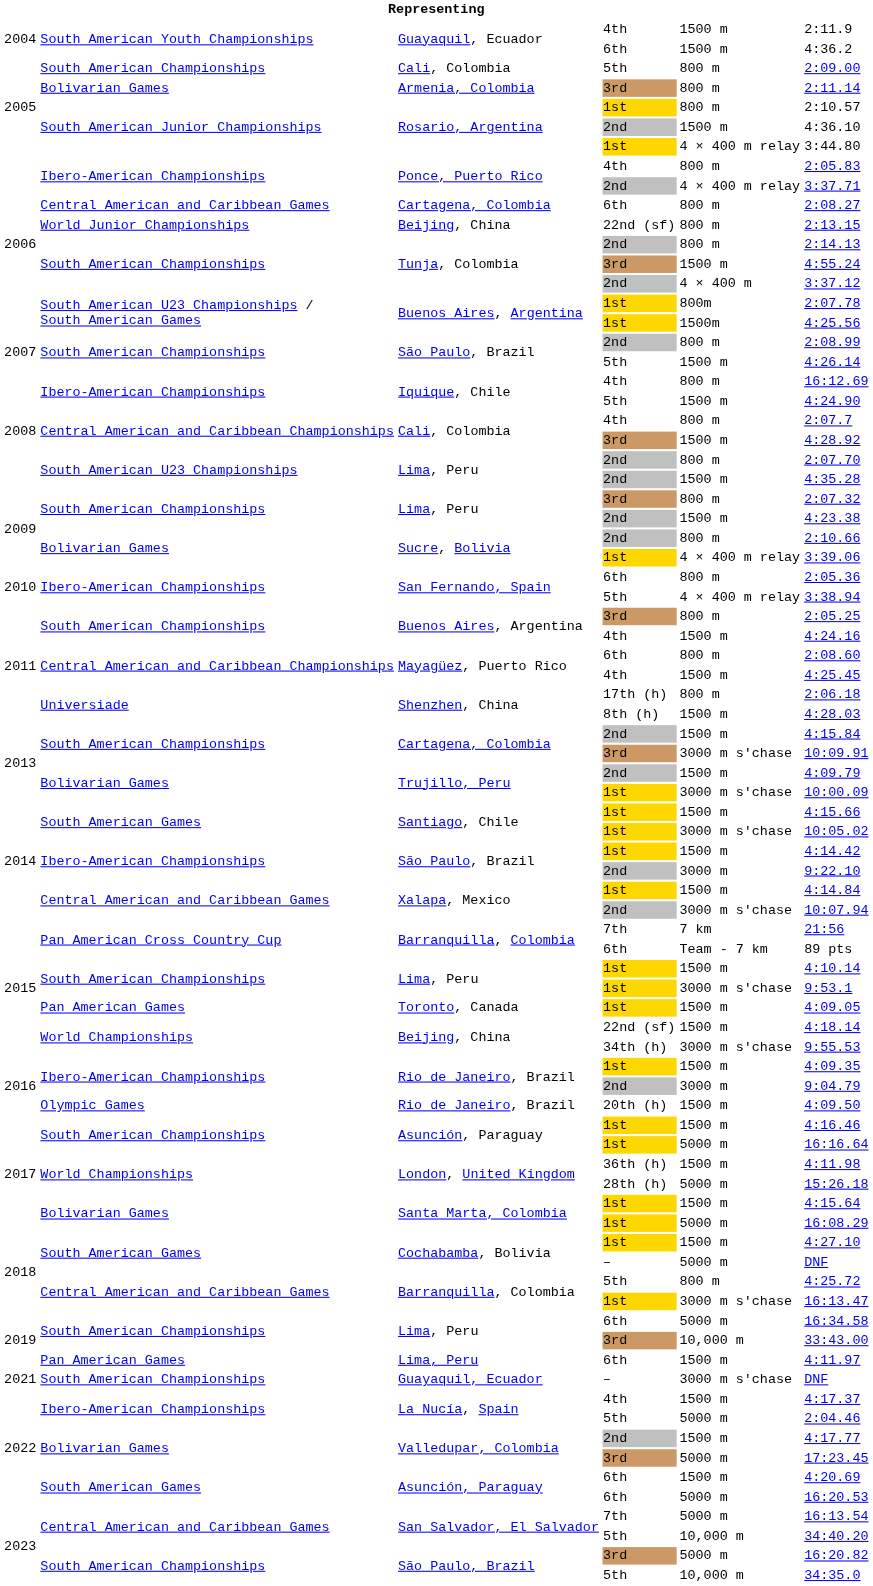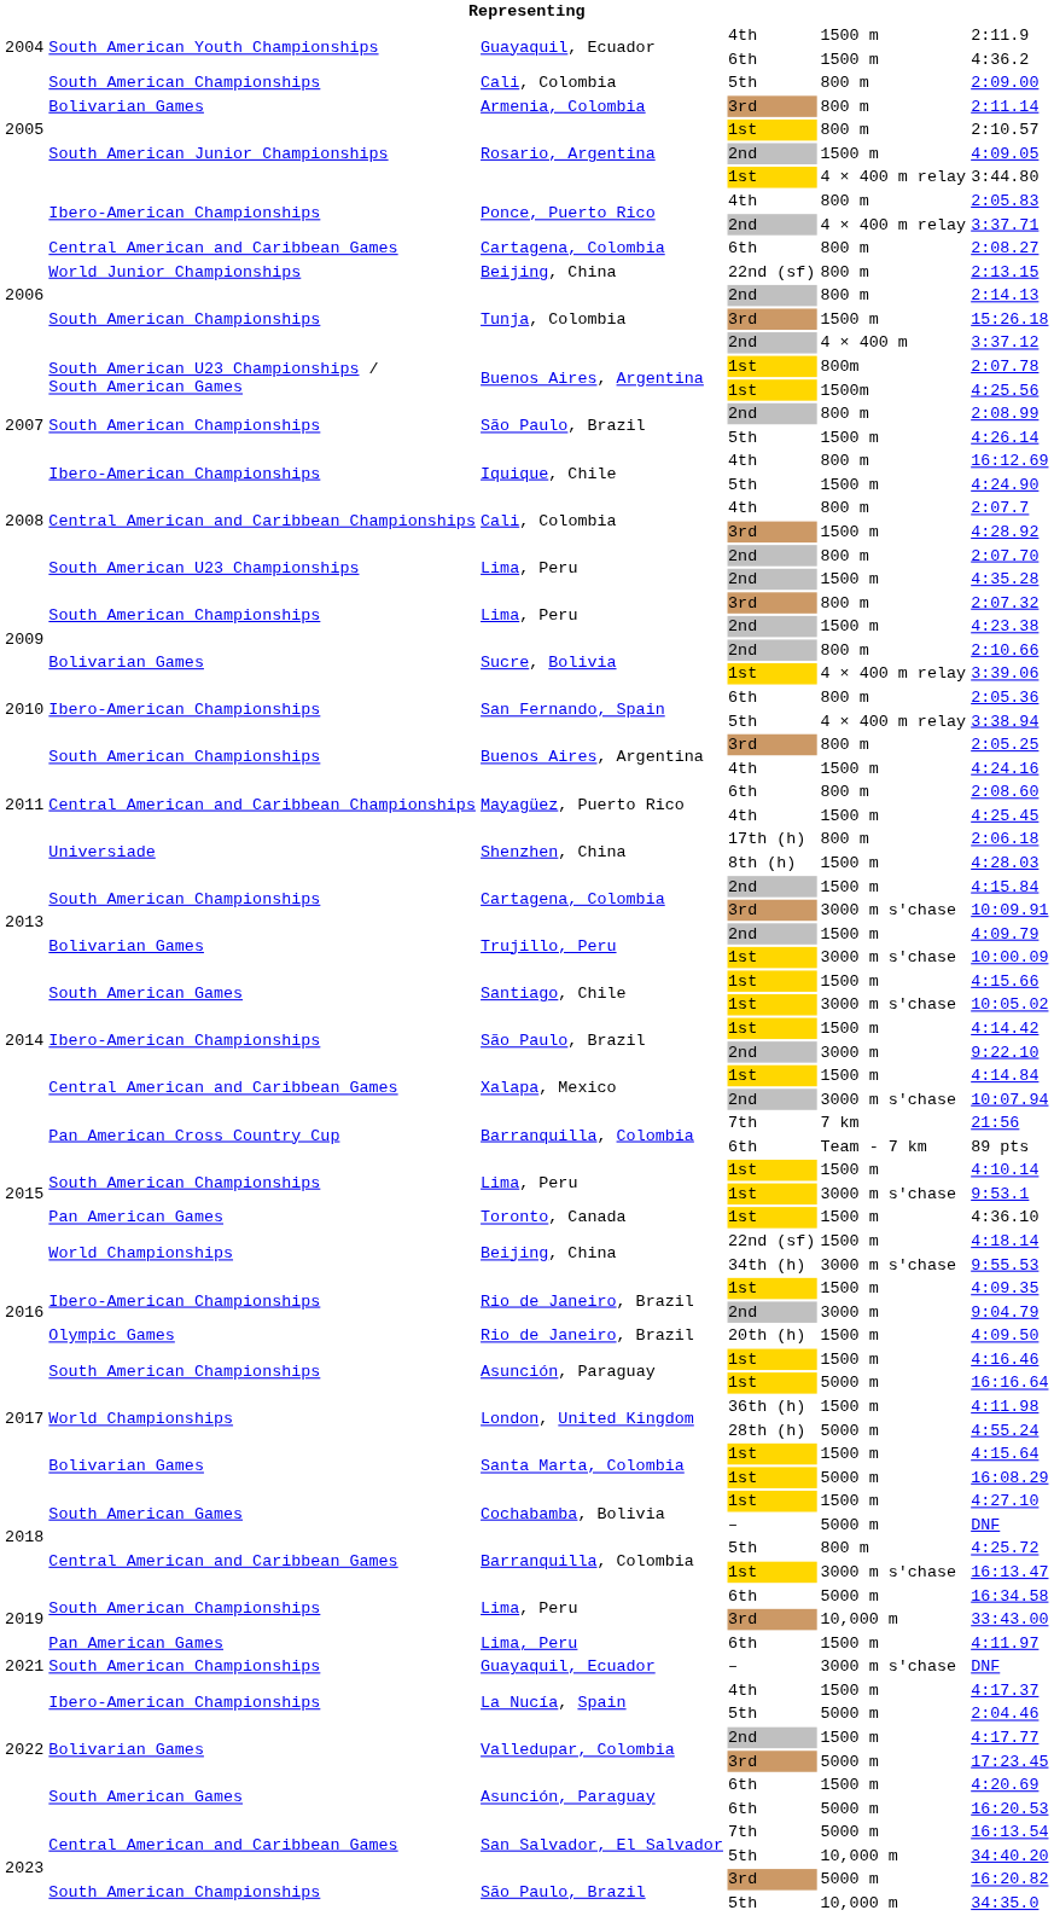Rosario, Argentina / 2nd | column 6: 4:36.10 -> 4:09.05
Tunja, Colombia / 3rd | column 6: 4:55.24 -> 15:26.18
Toronto, Canada | column 6: 4:09.05 -> 4:36.10
London, United Kingdom / 28th (h) | column 6: 15:26.18 -> 4:55.24
